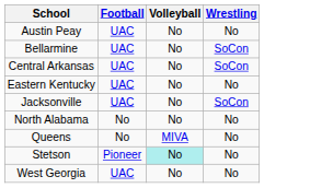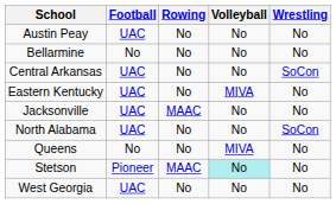+ column: Rowing | No | No | No | No | MAAC | No | No | MAAC | No
Bellarmine | Football: UAC -> No
Bellarmine | Wrestling: SoCon -> No
Eastern Kentucky | Volleyball: No -> MIVA
Jacksonville | Wrestling: SoCon -> No
North Alabama | Football: No -> UAC
North Alabama | Wrestling: No -> SoCon
